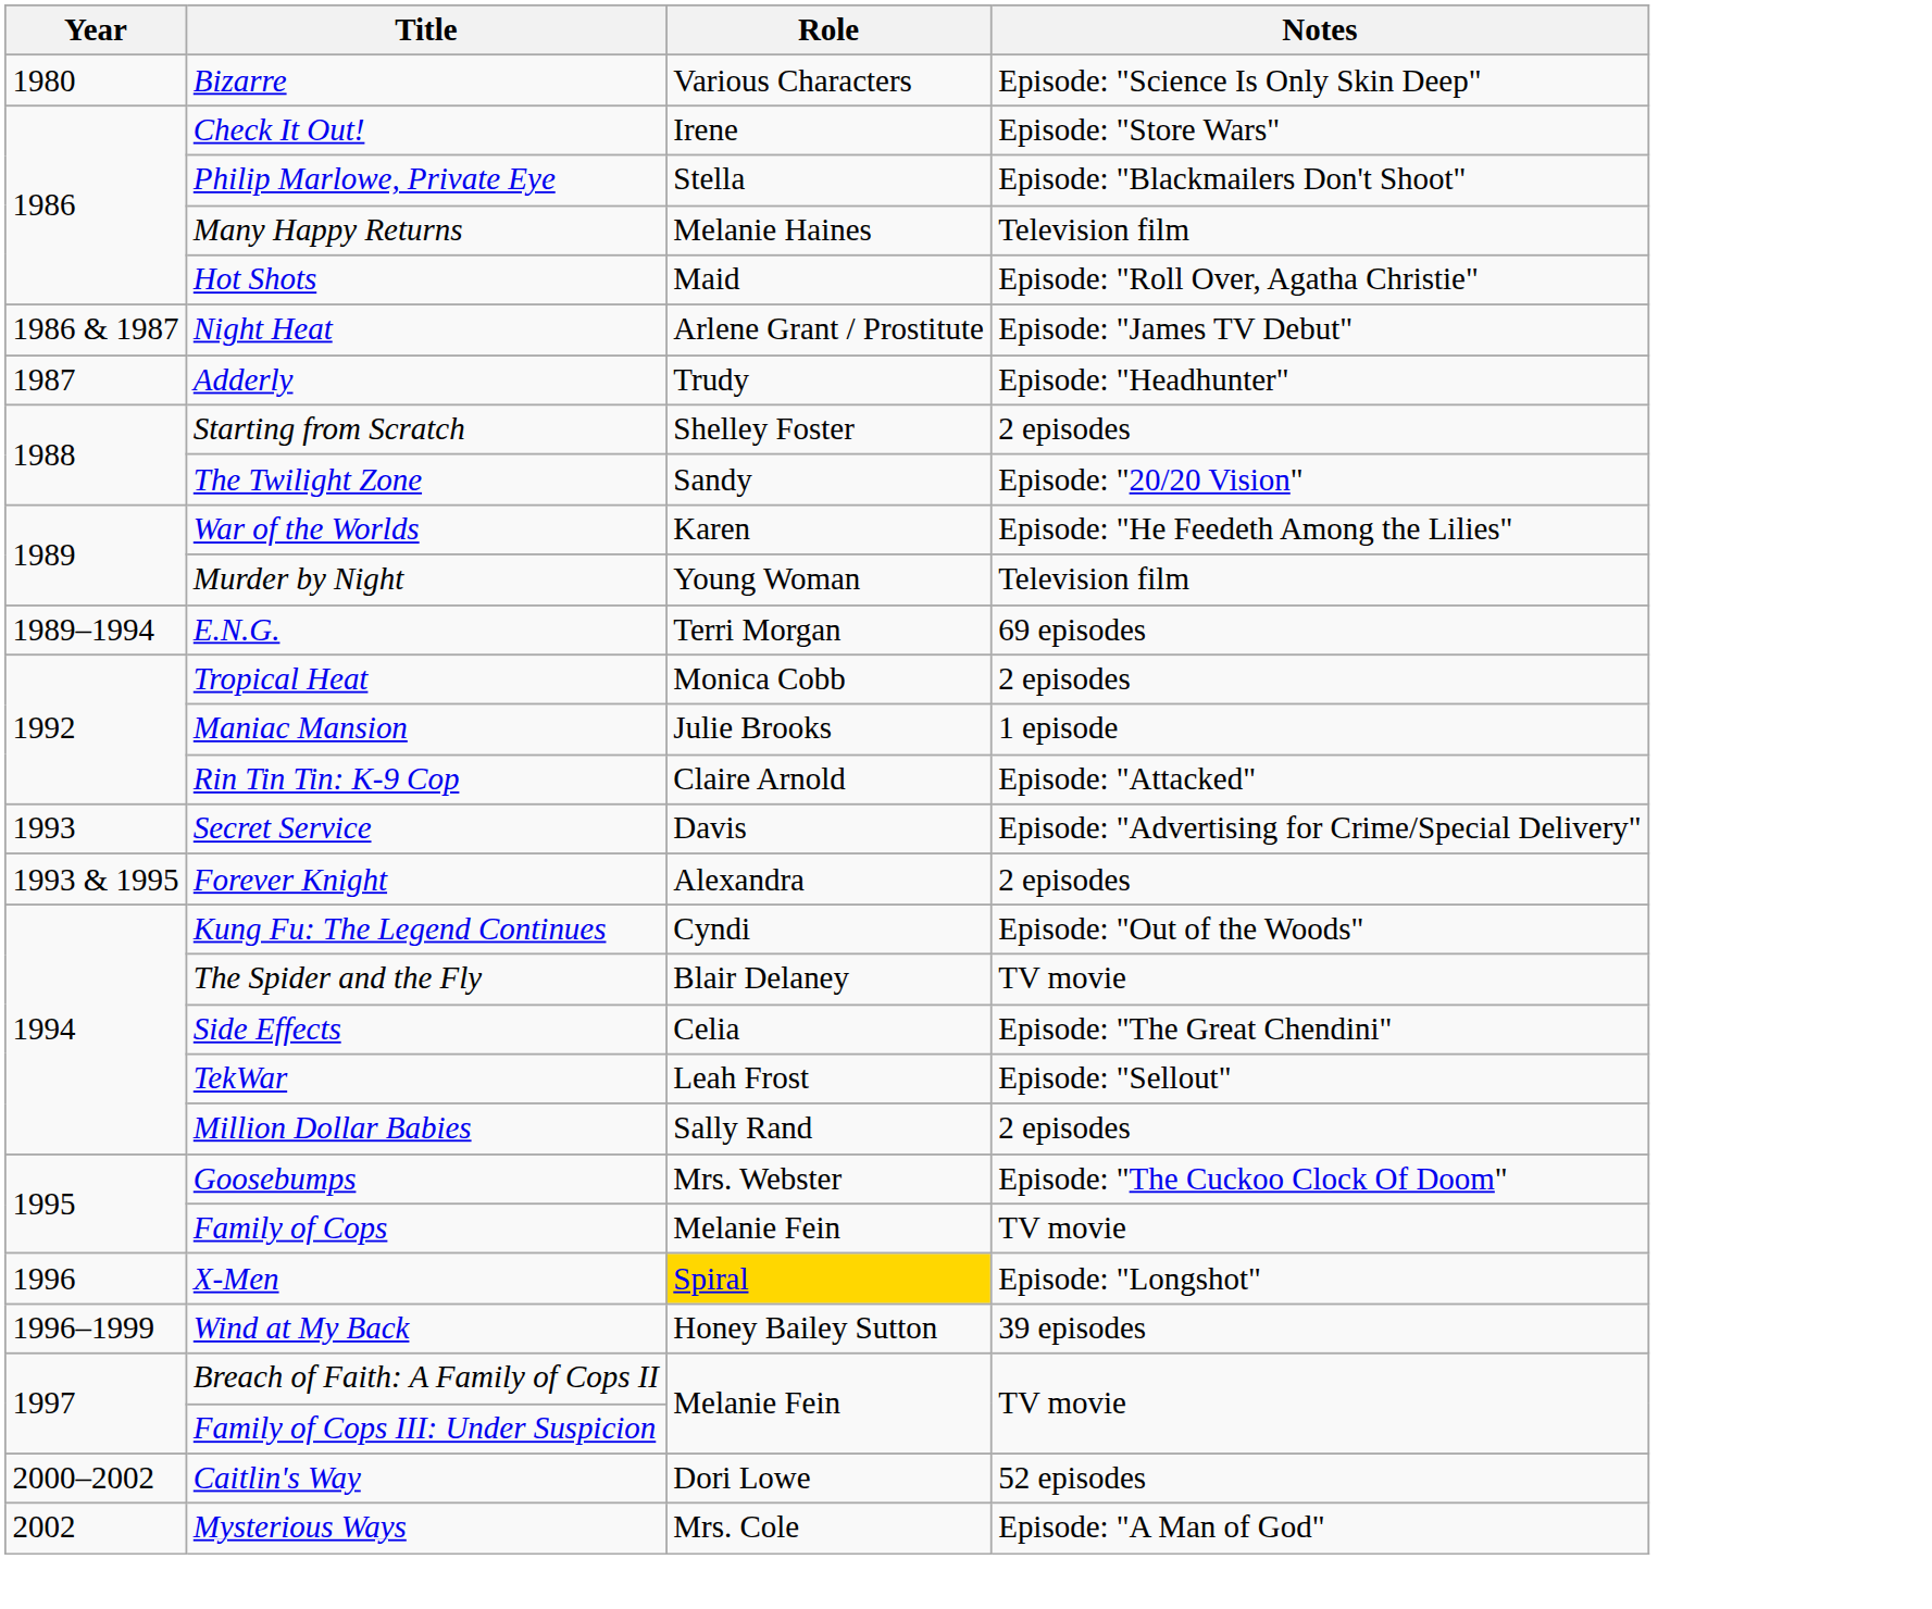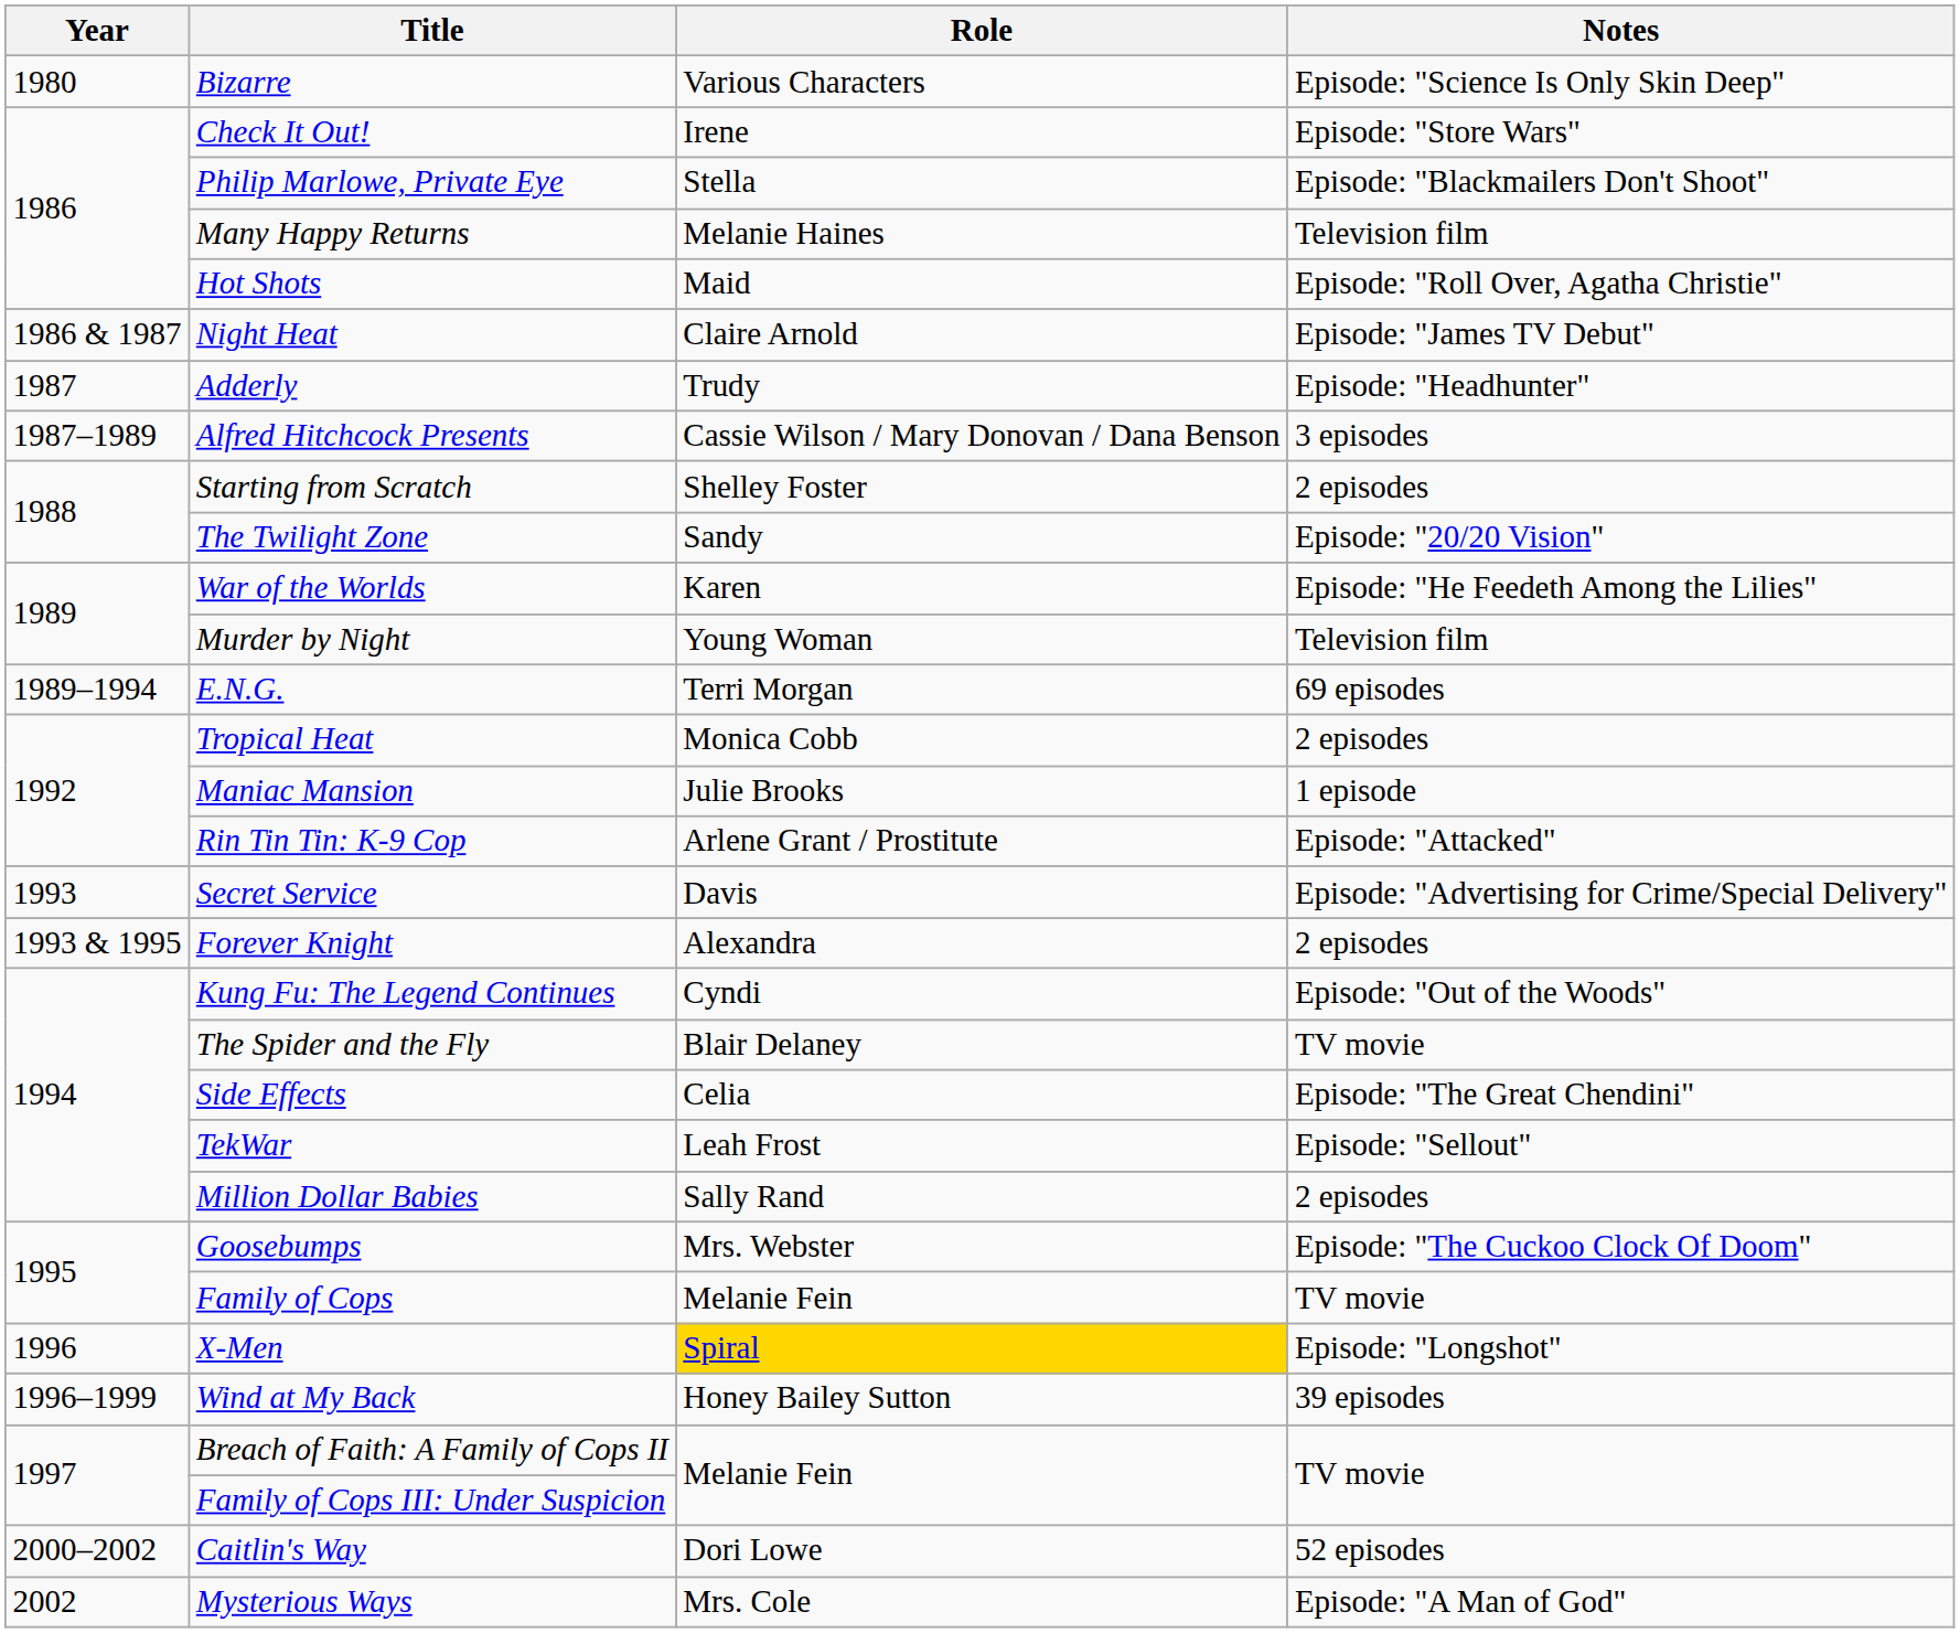Night Heat | Role: Arlene Grant / Prostitute -> Claire Arnold
+ row: 1987–1989 | Alfred Hitchcock Presents | Cassie Wilson / Mary Donovan / Dana Benson | 3 episodes
Rin Tin Tin: K-9 Cop | Role: Claire Arnold -> Arlene Grant / Prostitute
